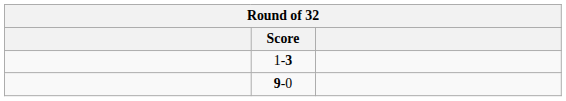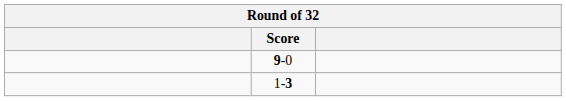rows swapped: 9-0 <-> 1-3
